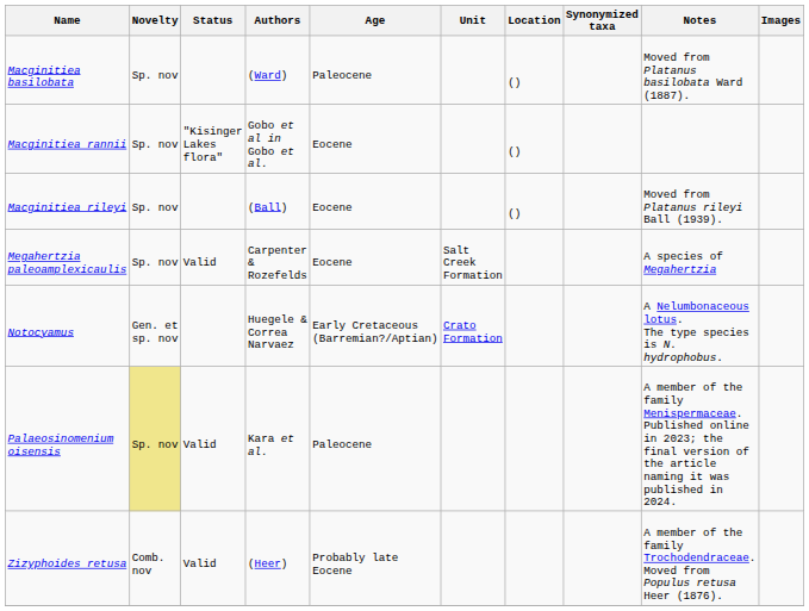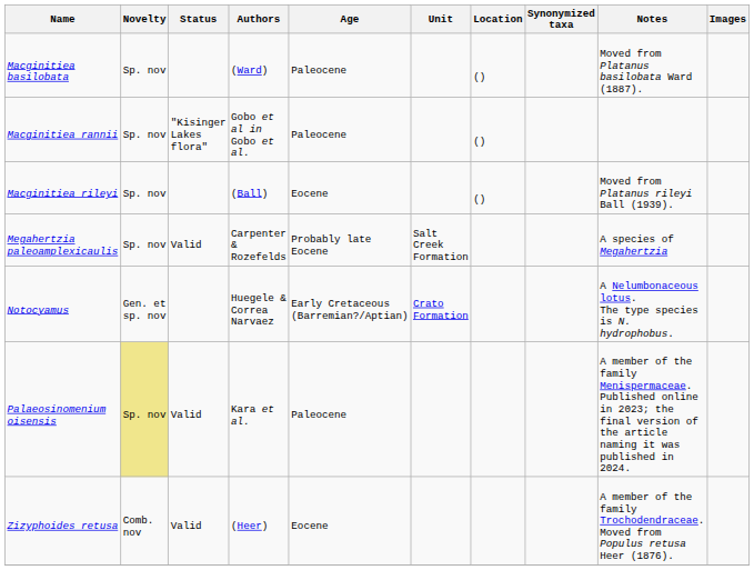Macginitiea rannii | Age: Eocene -> Paleocene
Megahertzia paleoamplexicaulis | Age: Eocene -> Probably late Eocene
Zizyphoides retusa | Age: Probably late Eocene -> Eocene
